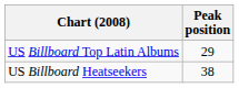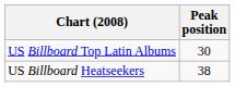US Billboard Top Latin Albums | Peak position: 29 -> 30
